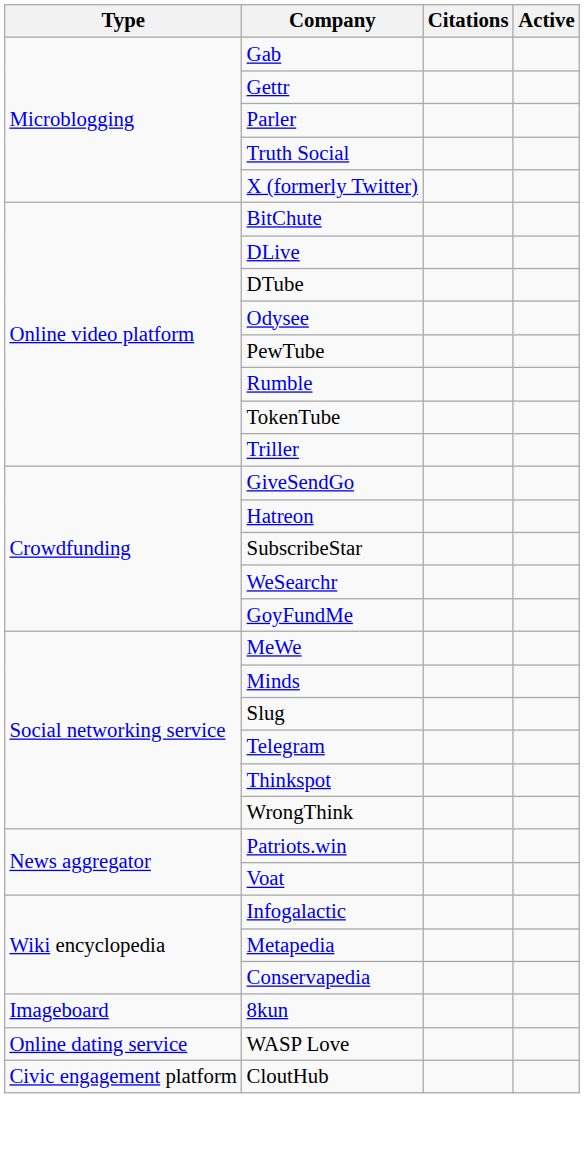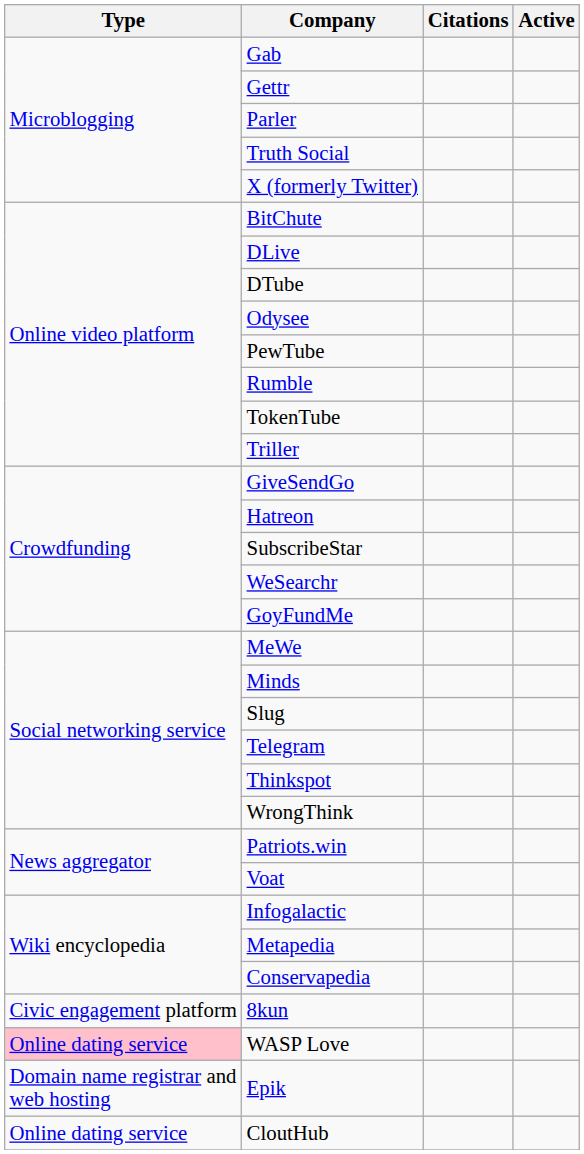8kun | Type: Imageboard -> Civic engagement platform
WASP Love | Type: no background -> pink background
+ row: Domain name registrar and web hosting | Epik
CloutHub | Type: Civic engagement platform -> Online dating service
